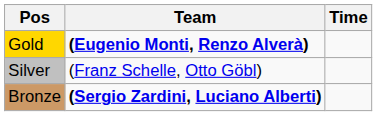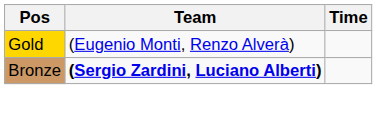Gold | Team: bold -> normal
- row: Silver | (Franz Schelle, Otto Göbl)
